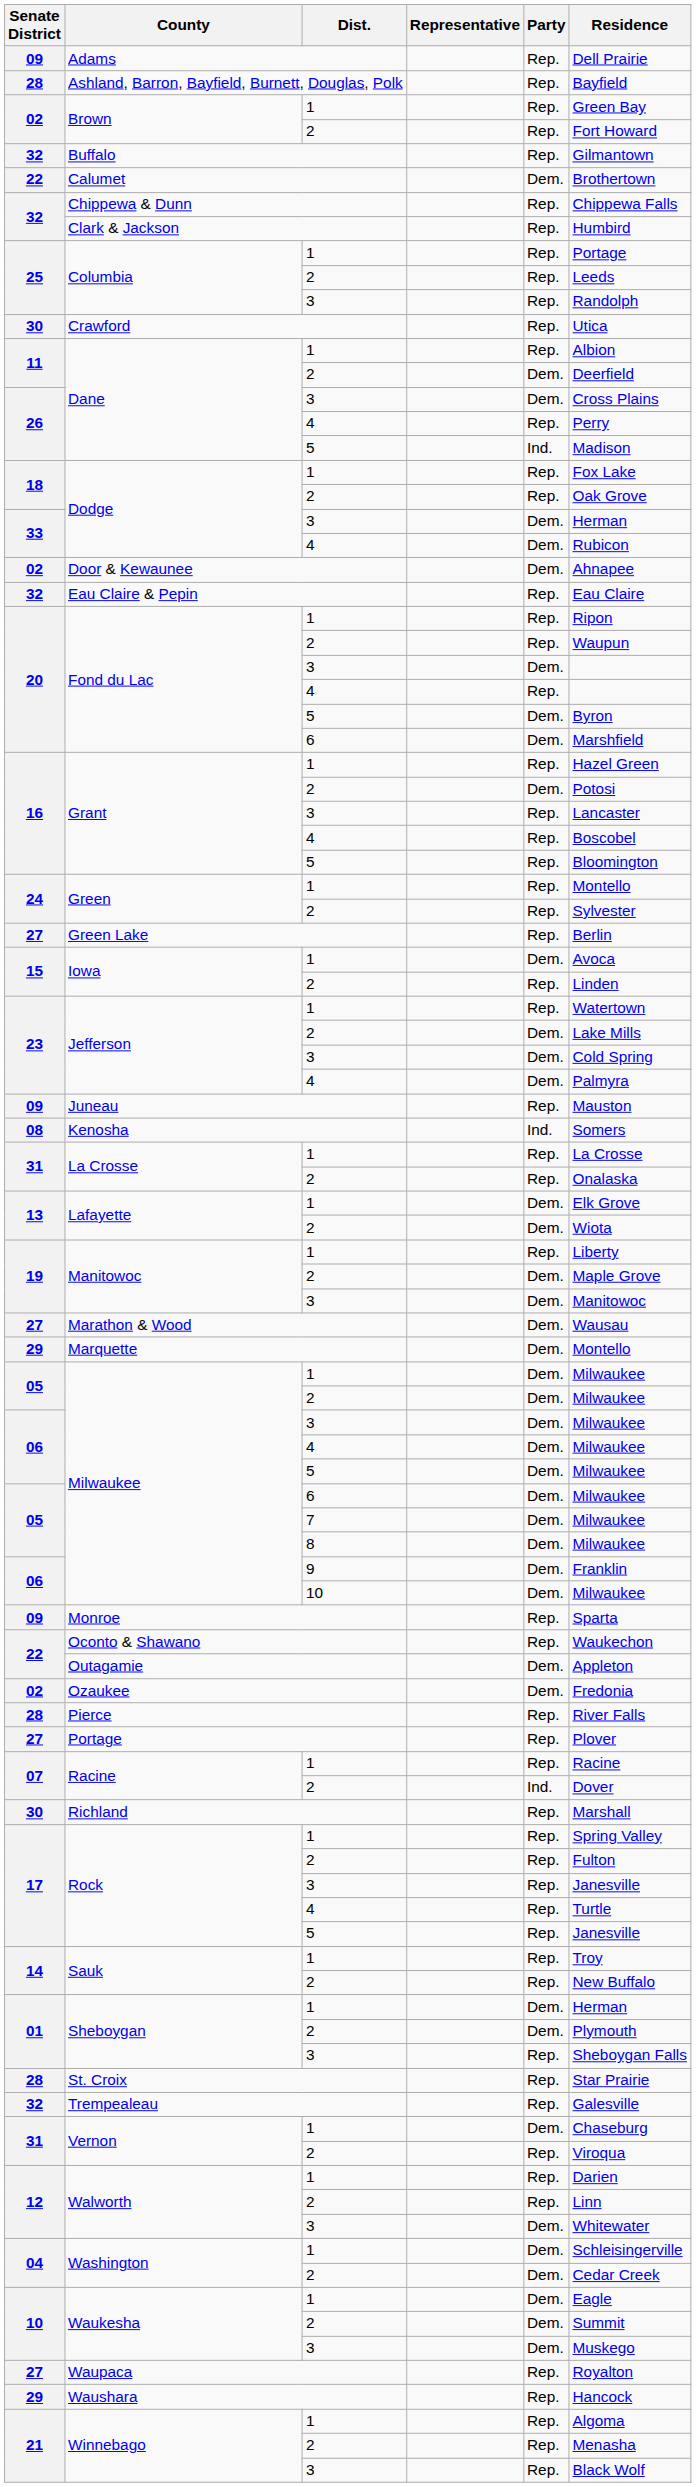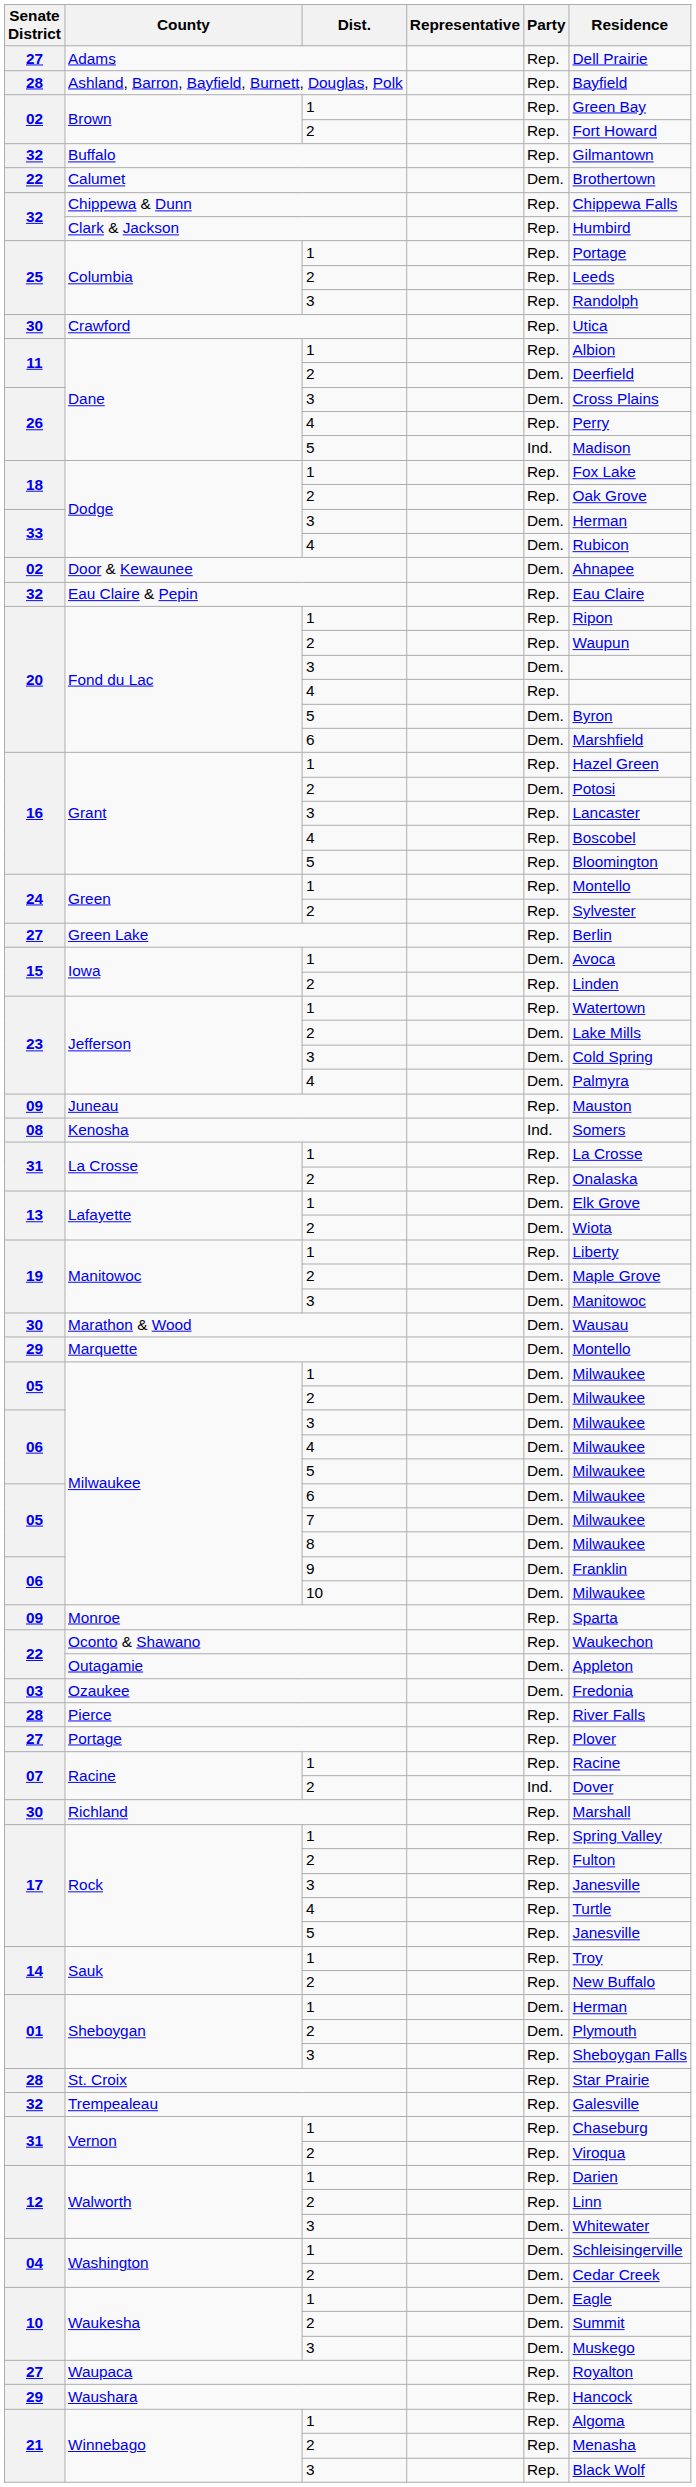Adams | Senate District: 09 -> 27
Marathon & Wood | Senate District: 27 -> 30
Ozaukee | Senate District: 02 -> 03
Vernon / 1 | Party: Dem. -> Rep.
